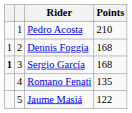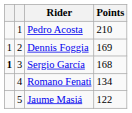Dennis Foggia | Points: 168 -> 169
Romano Fenati | Points: 135 -> 134
